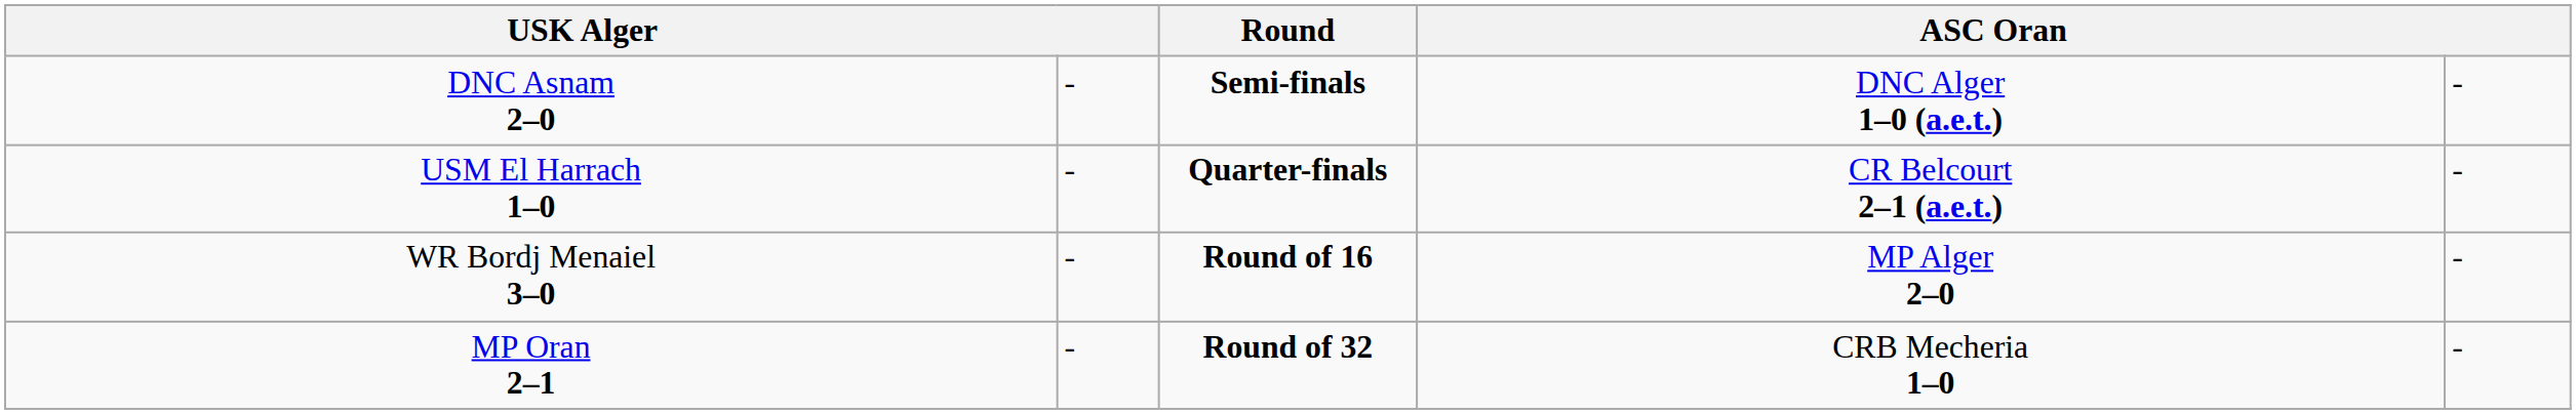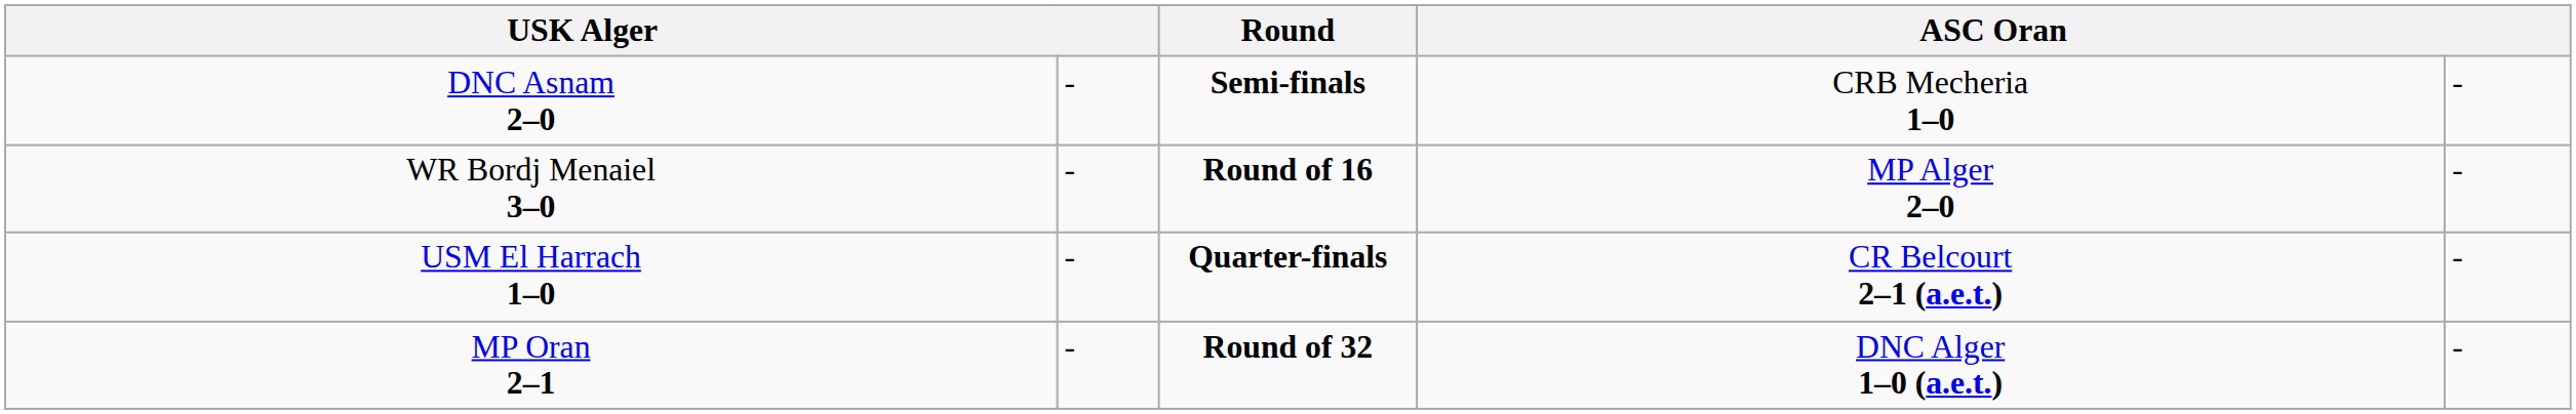DNC Asnam 2–0 | column 4: DNC Alger 1–0 (a.e.t.) -> CRB Mecheria 1–0
rows swapped: WR Bordj Menaiel 3–0 <-> USM El Harrach 1–0
MP Oran 2–1 | column 4: CRB Mecheria 1–0 -> DNC Alger 1–0 (a.e.t.)
